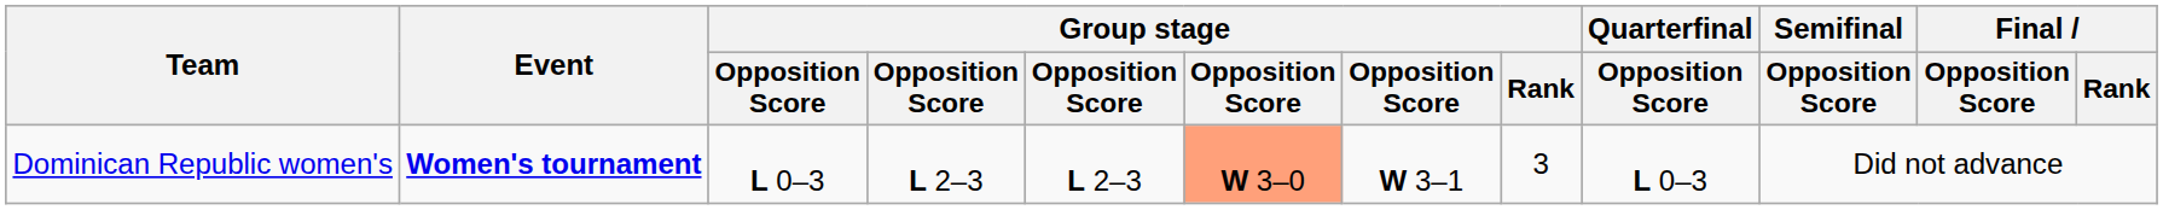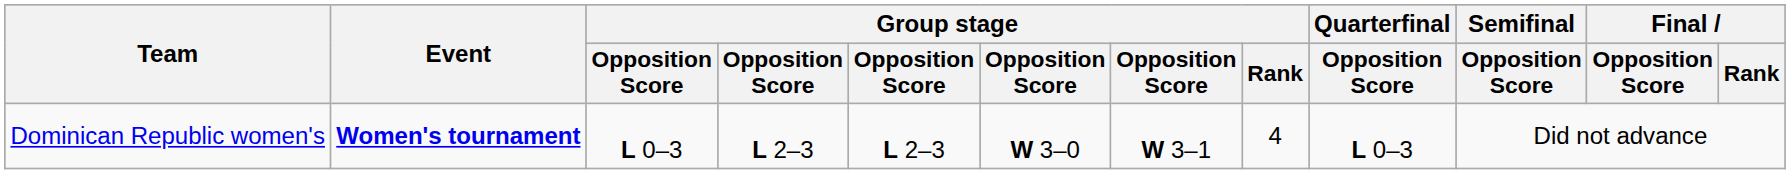Dominican Republic women's | column 6: lightsalmon background -> no background
Dominican Republic women's | Group stage / Rank: 3 -> 4
